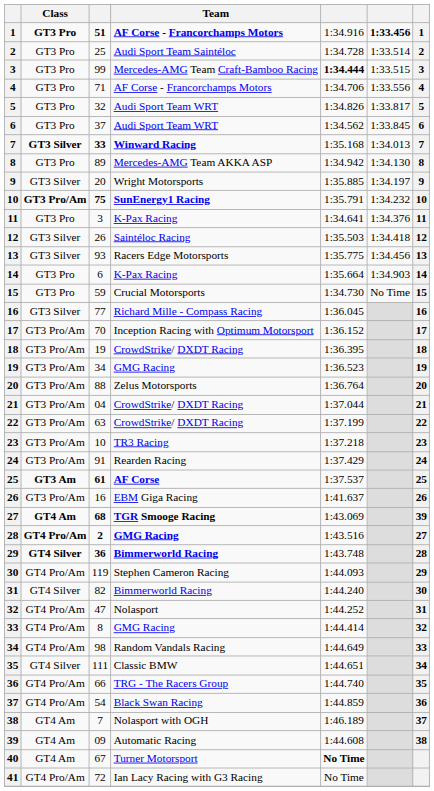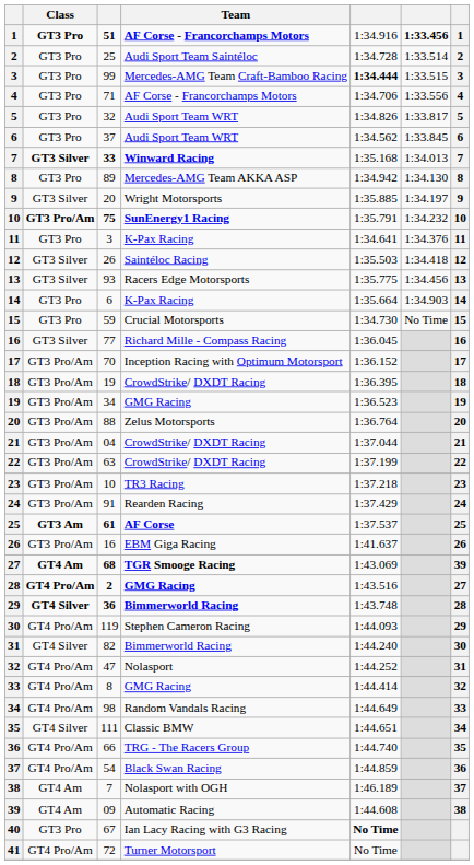40 | Class: GT4 Am -> GT3 Pro
40 | Team: Turner Motorsport -> Ian Lacy Racing with G3 Racing
41 | Team: Ian Lacy Racing with G3 Racing -> Turner Motorsport
